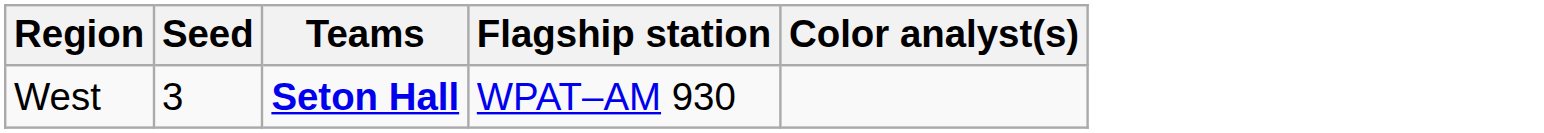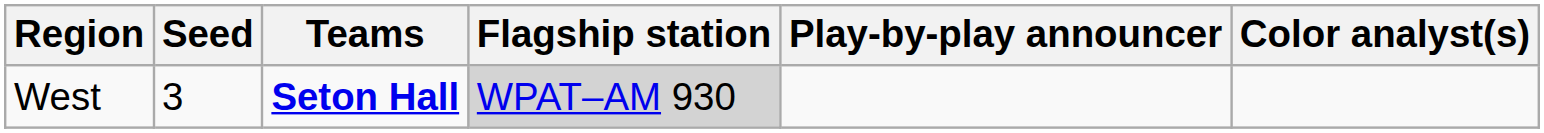+ column: Play-by-play announcer
West | Flagship station: no background -> lightgrey background
